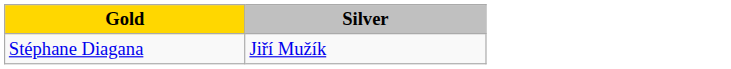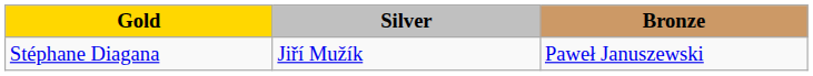+ column: Bronze | Paweł Januszewski
